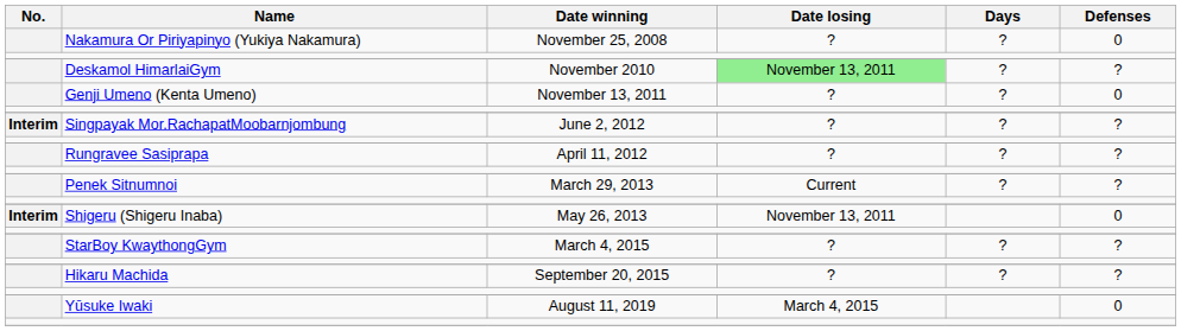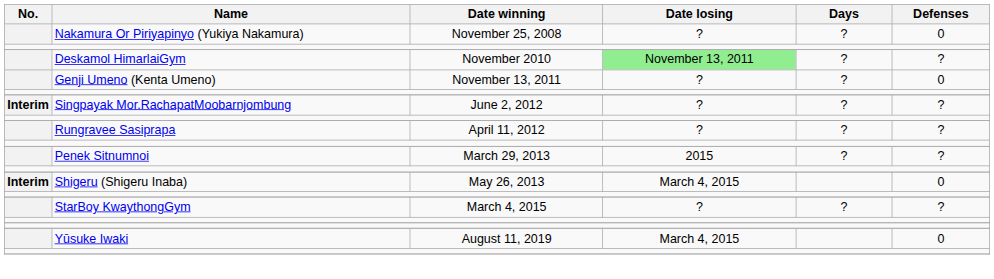Penek Sitnumnoi | Date losing: Current -> 2015
Shigeru (Shigeru Inaba) | Date losing: November 13, 2011 -> March 4, 2015
- row: Hikaru Machida | September 20, 2015 | ? | ? | ?
